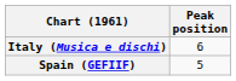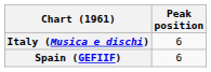Spain (GEFIIF) | Peak position: 5 -> 6
